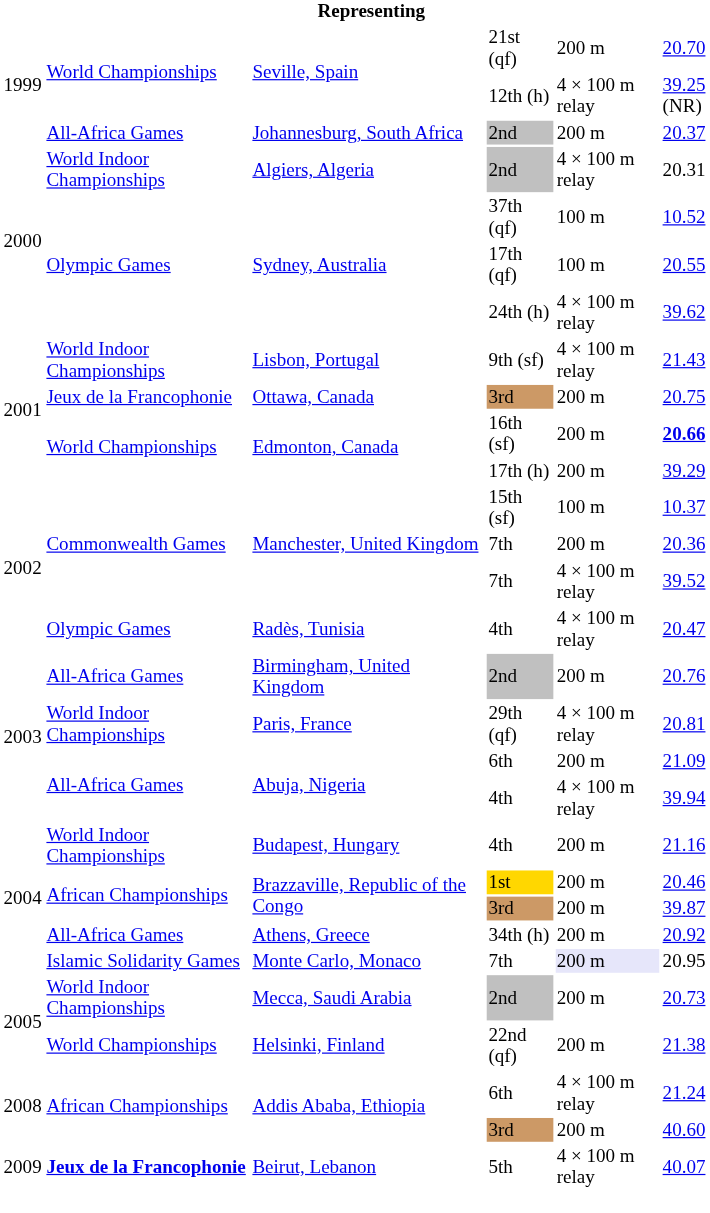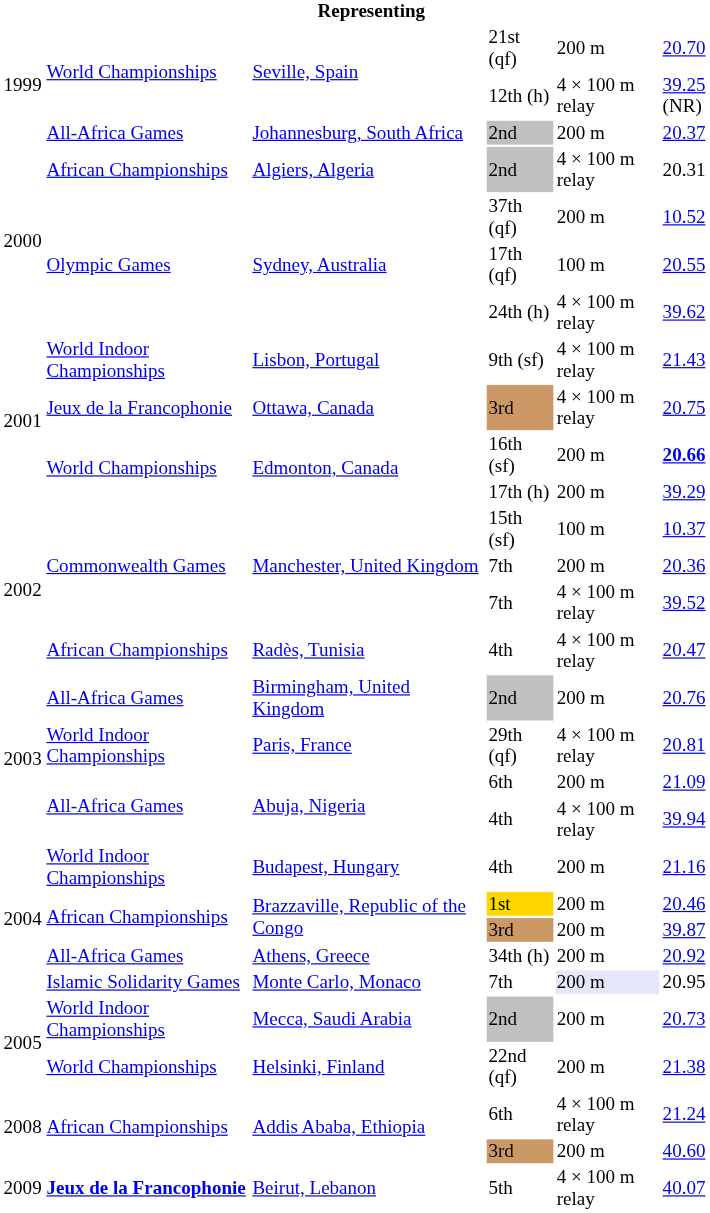Algiers, Algeria | column 2: World Indoor Championships -> African Championships
Sydney, Australia / 37th (qf) | column 5: 100 m -> 200 m
Ottawa, Canada | column 5: 200 m -> 4 × 100 m relay
Radès, Tunisia | column 2: Olympic Games -> African Championships
